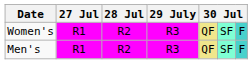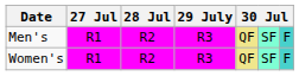rows swapped: Men's <-> Women's
